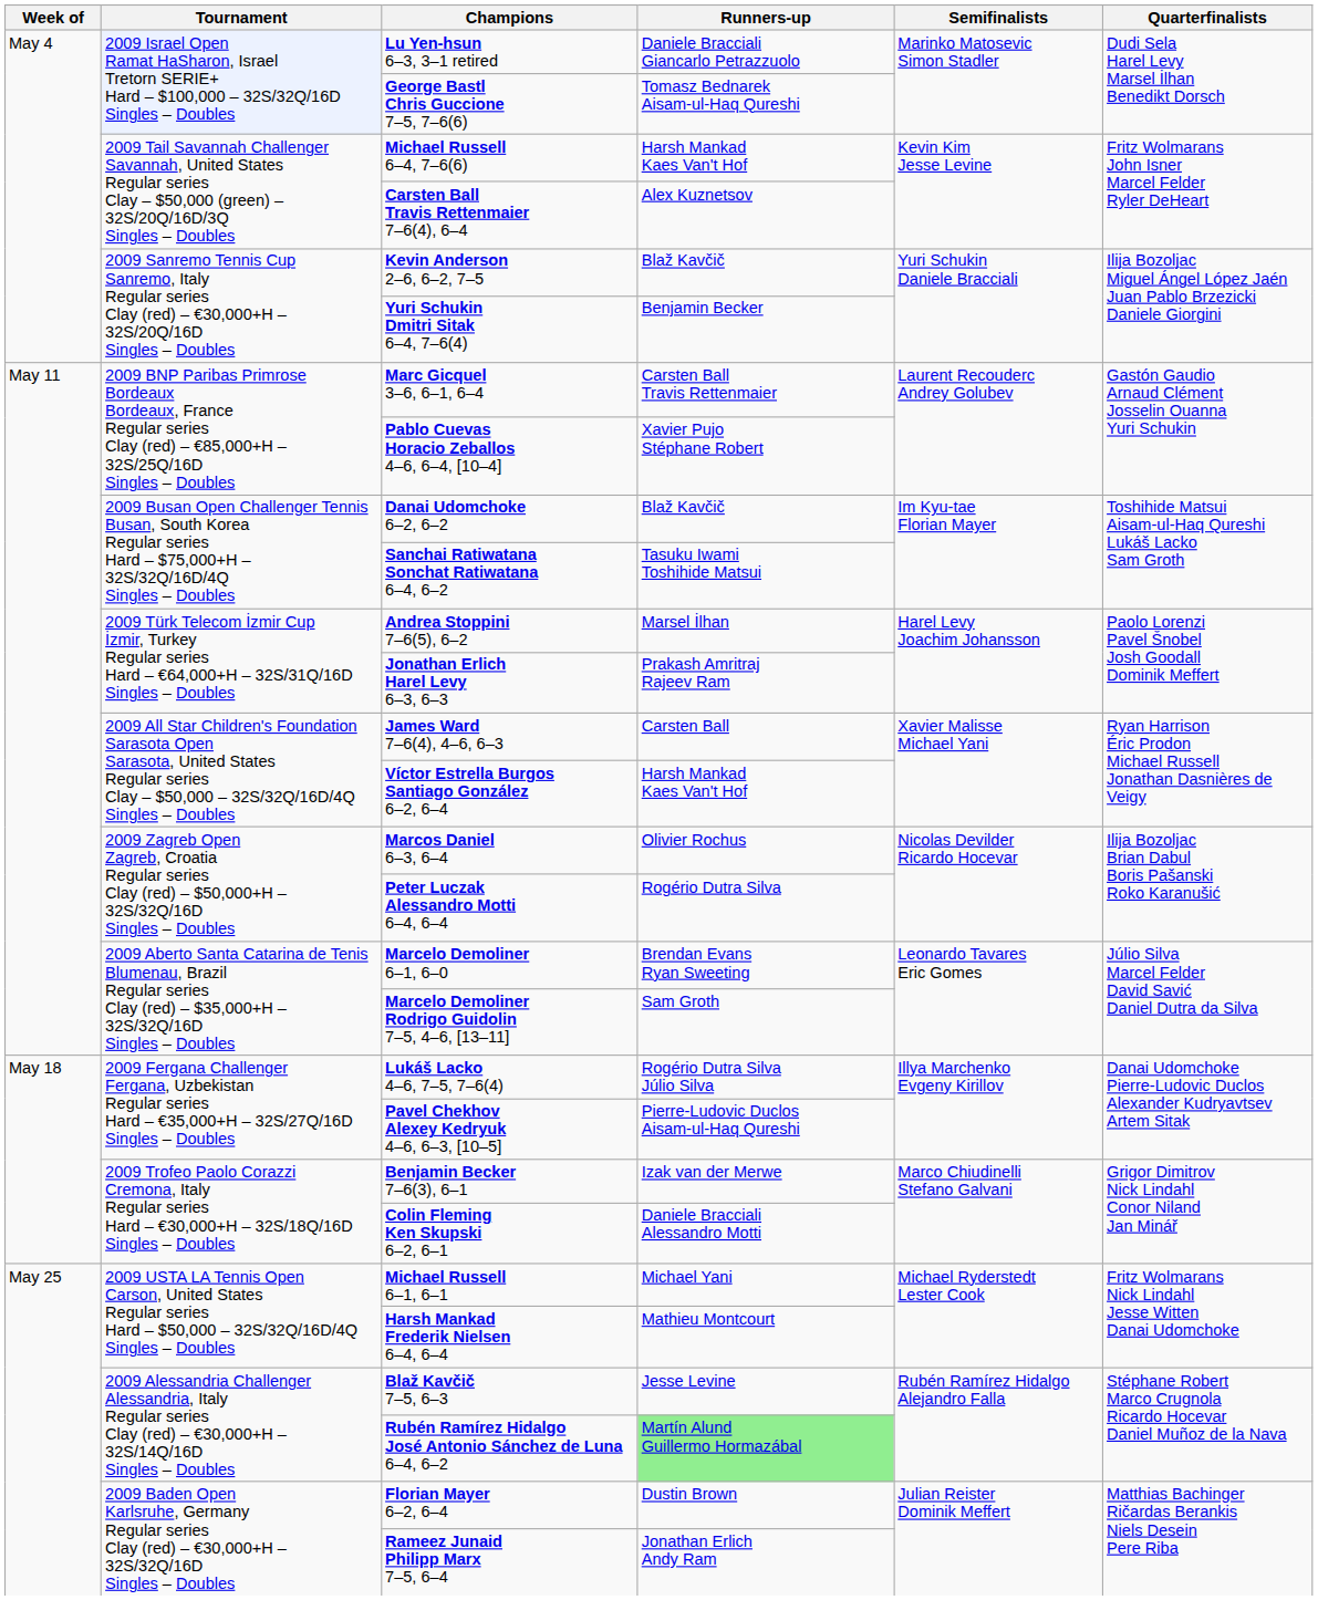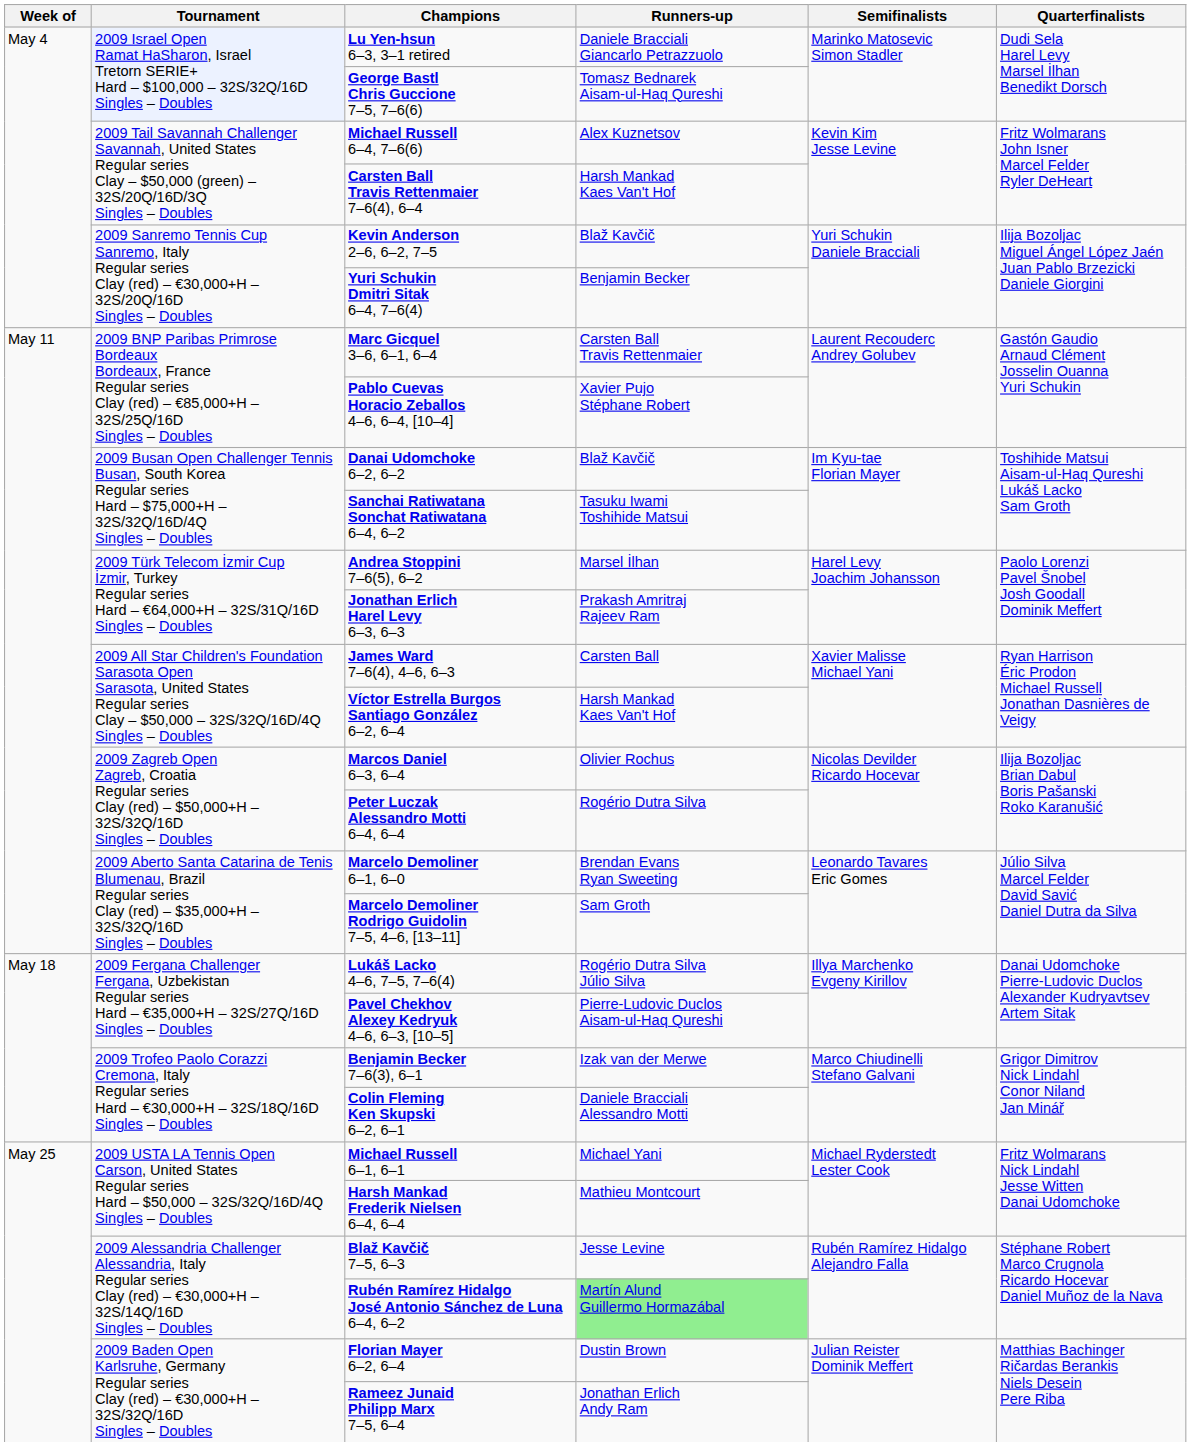Michael Russell 6–4, 7–6(6) | Runners-up: Harsh Mankad Kaes Van't Hof -> Alex Kuznetsov
Carsten Ball Travis Rettenmaier 7–6(4), 6–4 | Runners-up: Alex Kuznetsov -> Harsh Mankad Kaes Van't Hof
